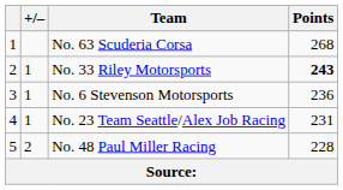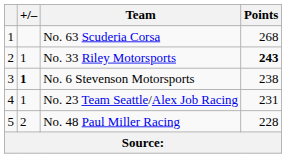No. 6 Stevenson Motorsports | +/–: normal -> bold
No. 6 Stevenson Motorsports | Points: 236 -> 238
